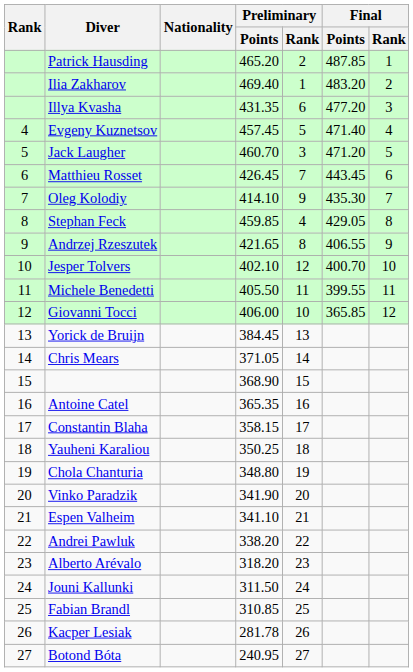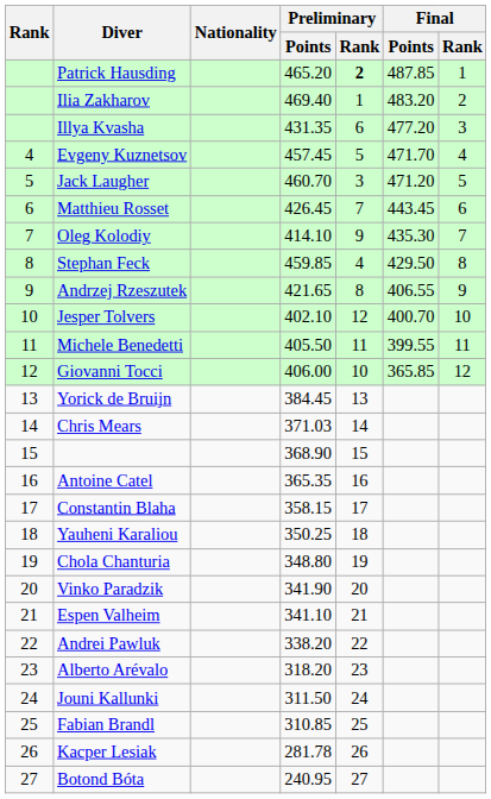Patrick Hausding | Preliminary / Rank: normal -> bold
Evgeny Kuznetsov | Final / Points: 471.40 -> 471.70
Stephan Feck | Final / Points: 429.05 -> 429.50
Chris Mears | Preliminary / Points: 371.05 -> 371.03
